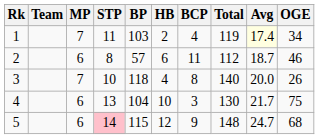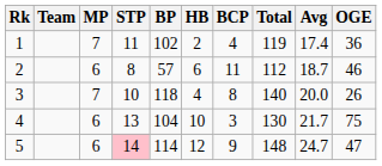1 | BP: 103 -> 102
1 | Avg: lightyellow background -> no background
1 | OGE: 34 -> 36
5 | BP: 115 -> 114
5 | OGE: 68 -> 47
